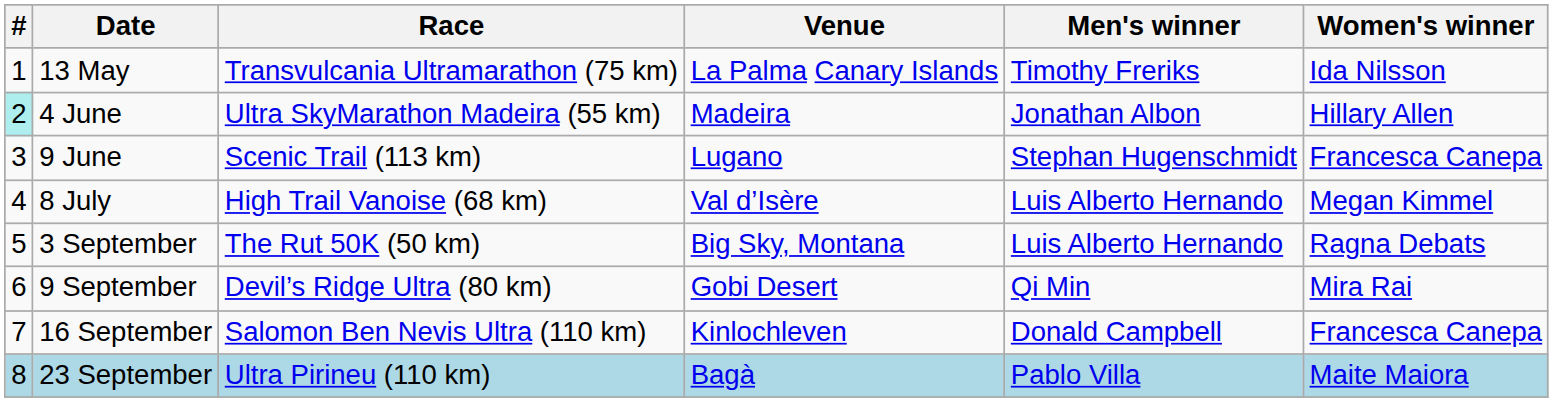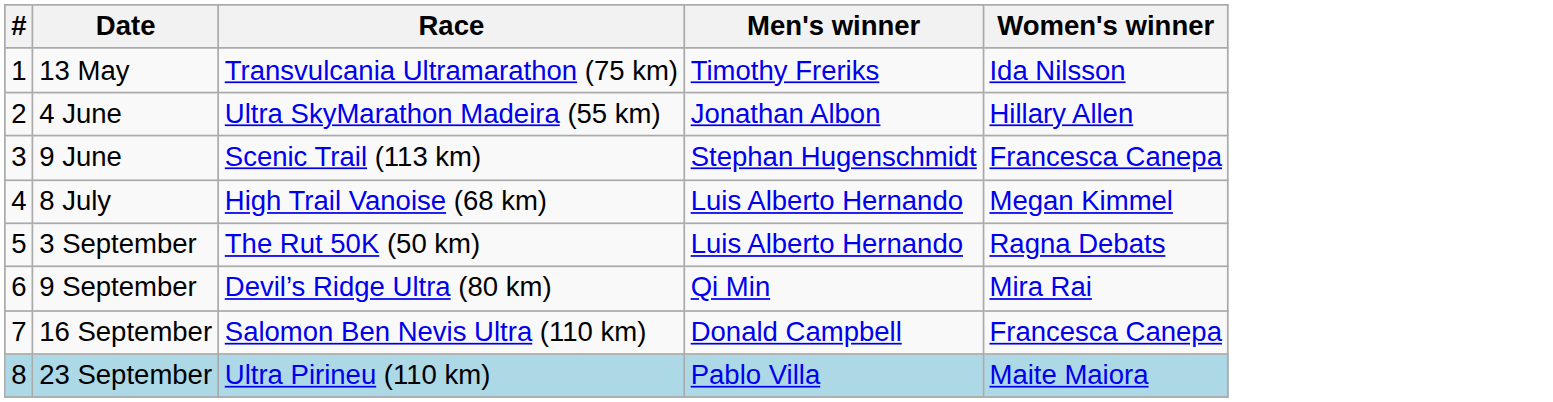- column: Venue | La Palma Canary Islands | Madeira | Lugano | Val d’Isère | Big Sky, Montana | Gobi Desert | Kinlochleven | Bagà
4 June | #: paleturquoise background -> no background
